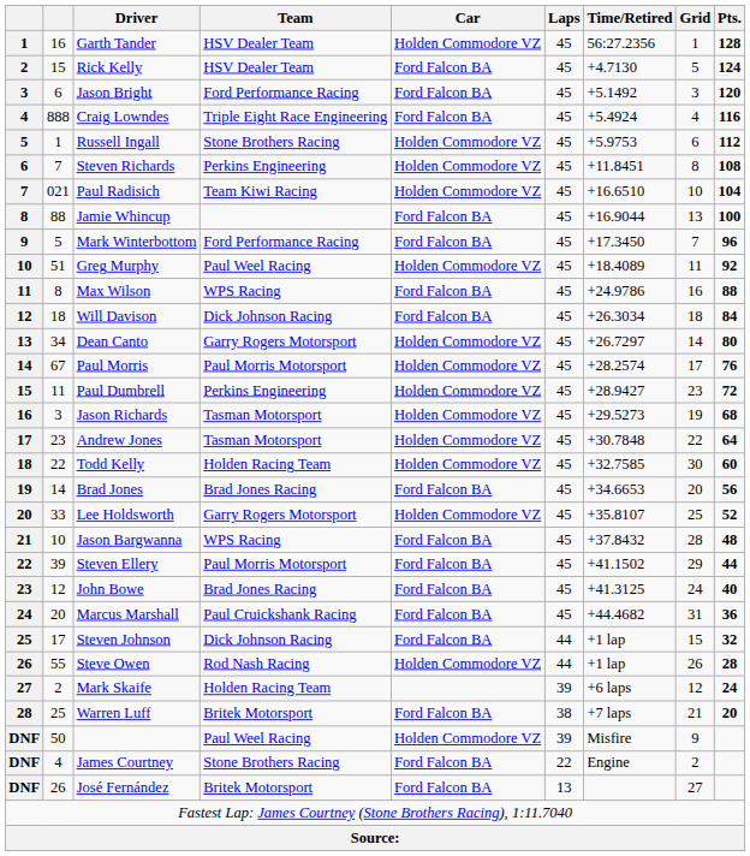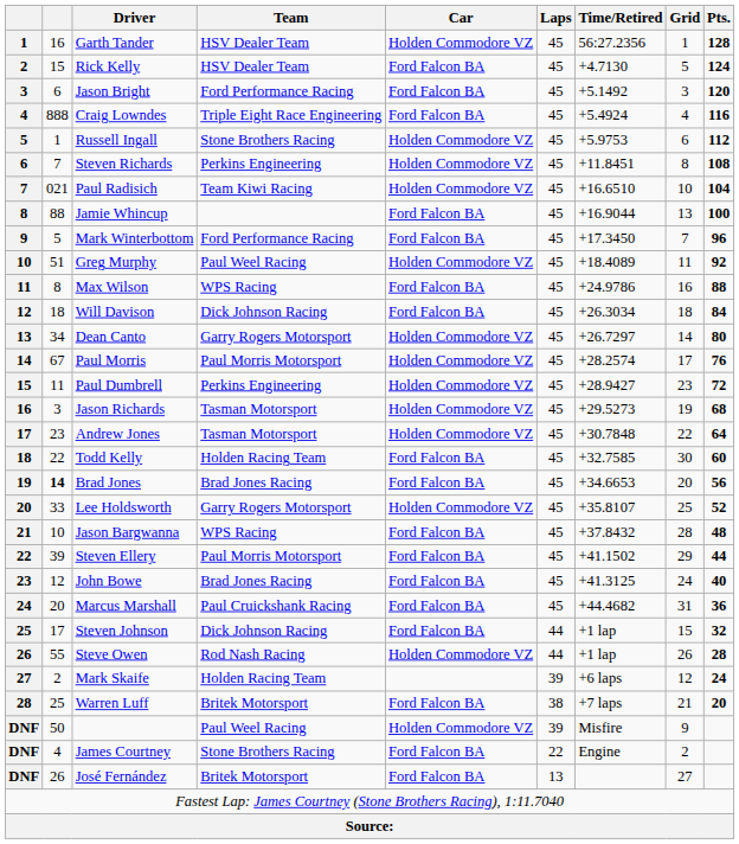Todd Kelly | Car: Holden Commodore VZ -> Ford Falcon BA
Brad Jones | column 2: normal -> bold
